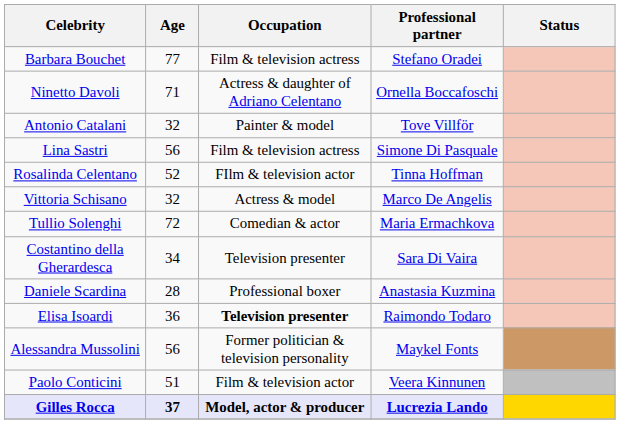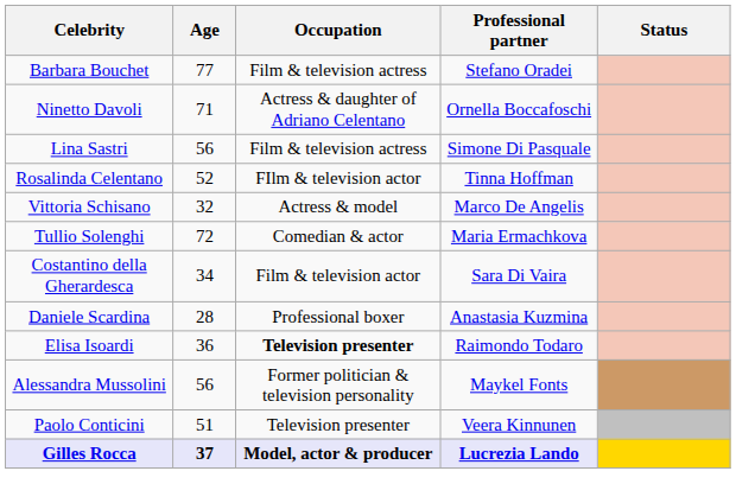- row: Antonio Catalani | 32 | Painter & model | Tove Villför
Costantino della Gherardesca | Occupation: Television presenter -> Film & television actor
Paolo Conticini | Occupation: Film & television actor -> Television presenter
